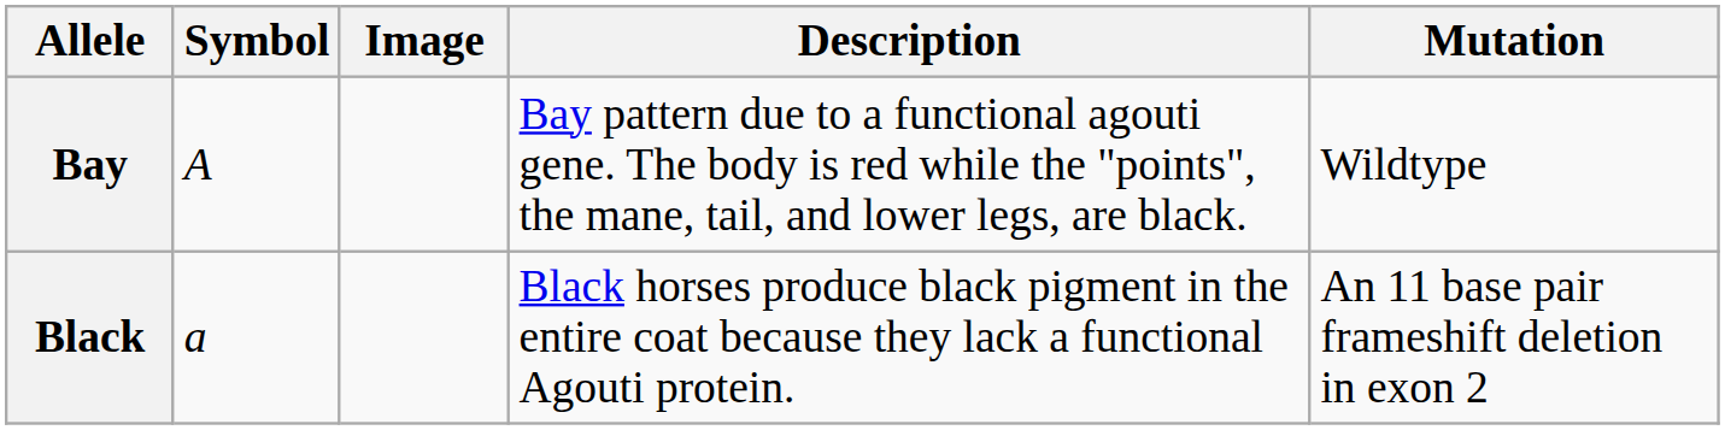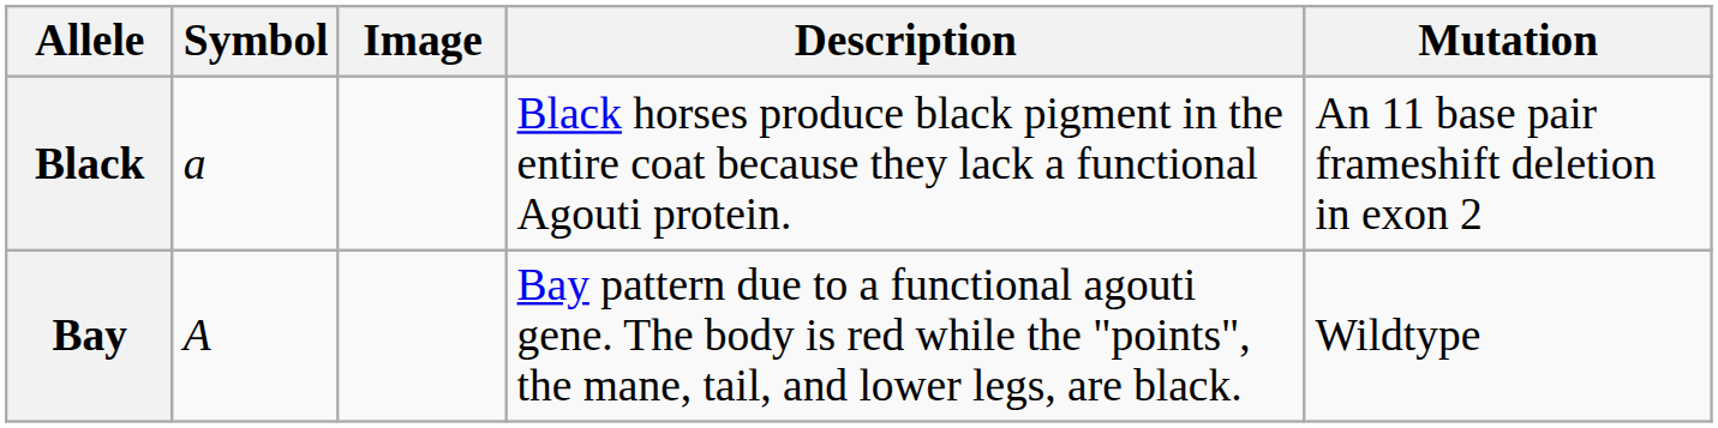rows swapped: Bay <-> Black
